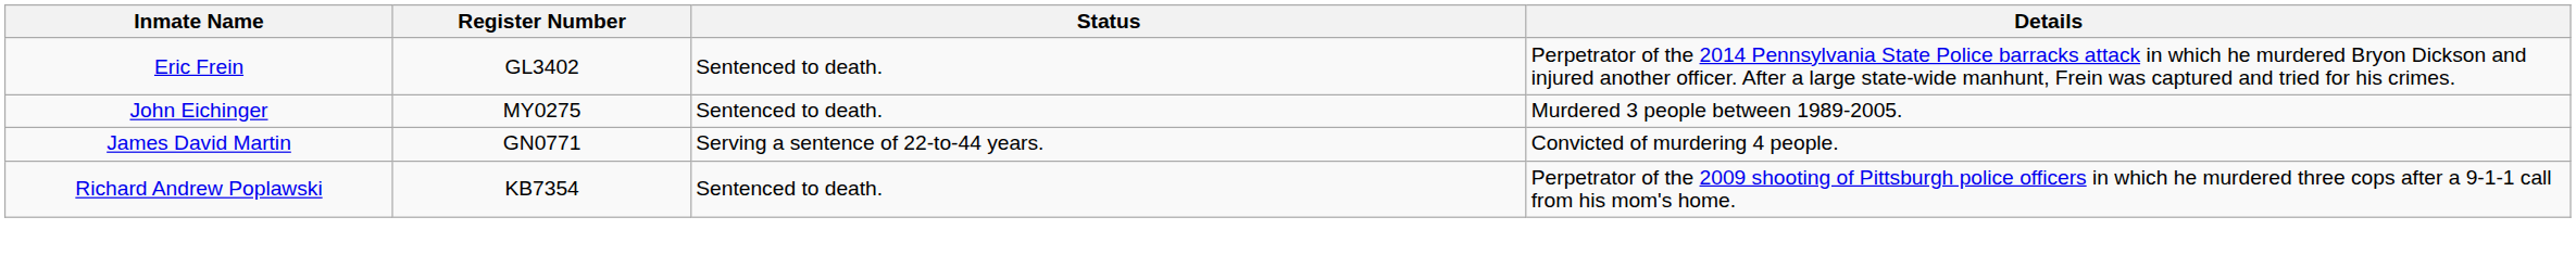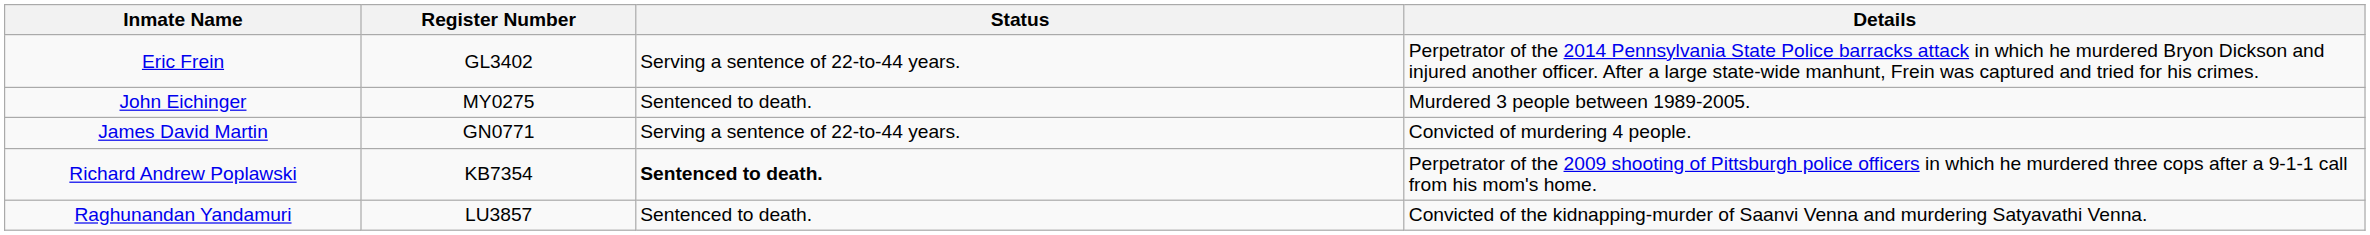Eric Frein | Status: Sentenced to death. -> Serving a sentence of 22-to-44 years.
Richard Andrew Poplawski | Status: normal -> bold
+ row: Raghunandan Yandamuri | LU3857 | Sentenced to death. | Convicted of the kidnapping-murder of Saanvi Venna and murdering Satyavathi Venna.
